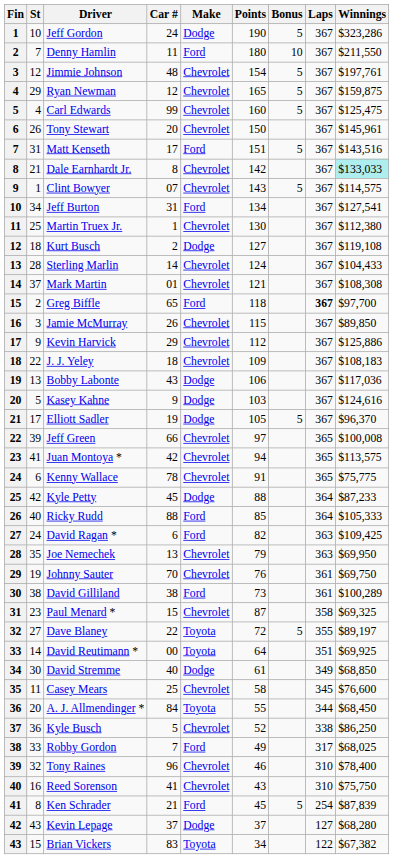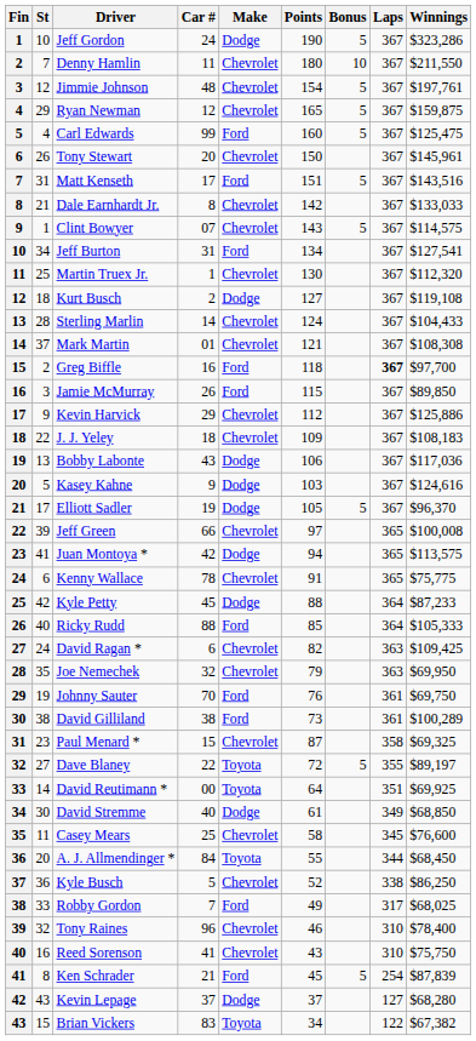Denny Hamlin | Make: Ford -> Chevrolet
Carl Edwards | Make: Chevrolet -> Ford
Dale Earnhardt Jr. | Winnings: paleturquoise background -> no background
Martin Truex Jr. | Winnings: $112,380 -> $112,320
Greg Biffle | Car #: 65 -> 16
Jamie McMurray | Make: Chevrolet -> Ford
Juan Montoya * | Make: Chevrolet -> Dodge
David Ragan * | Make: Ford -> Chevrolet
Joe Nemechek | Car #: 13 -> 32
Johnny Sauter | Make: Chevrolet -> Ford
